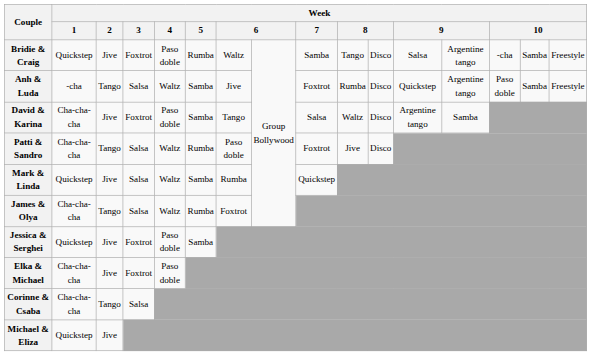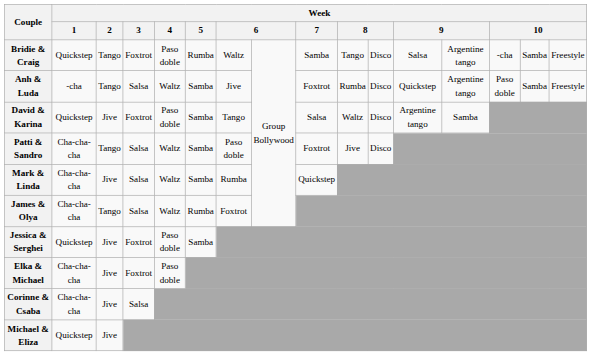Bridie & Craig | Week / 2: Jive -> Tango
David & Karina | Week / 1: Cha-cha-cha -> Quickstep
Patti & Sandro | Week / 5: Rumba -> Samba
Mark & Linda | Week / 1: Quickstep -> Cha-cha-cha
Corinne & Csaba | Week / 2: Tango -> Jive
